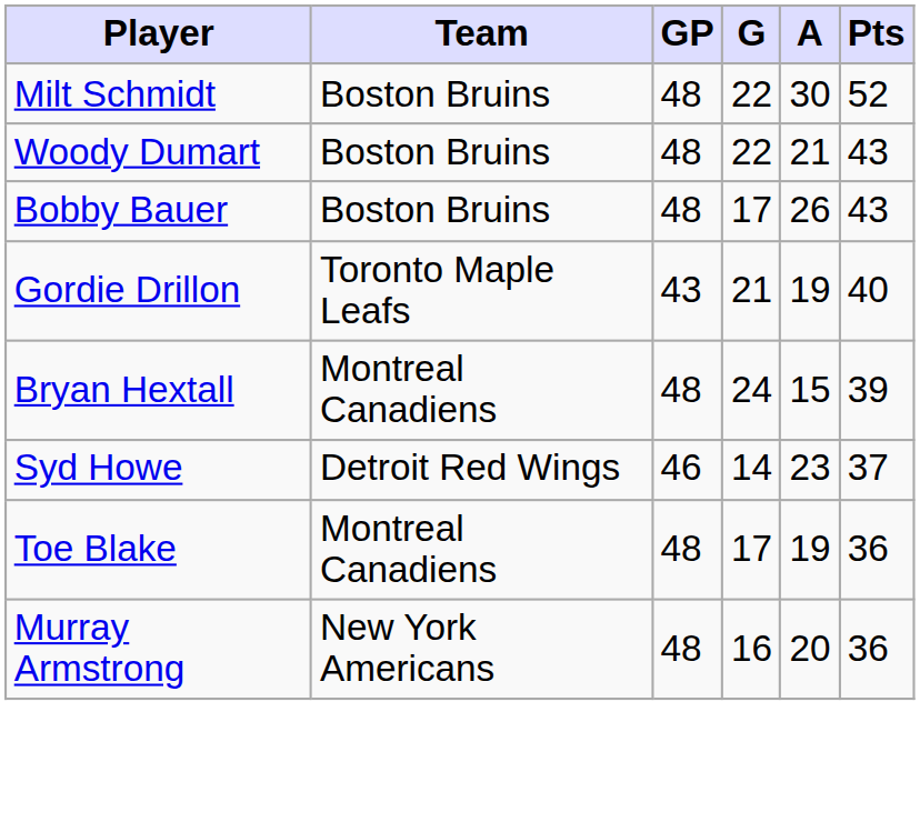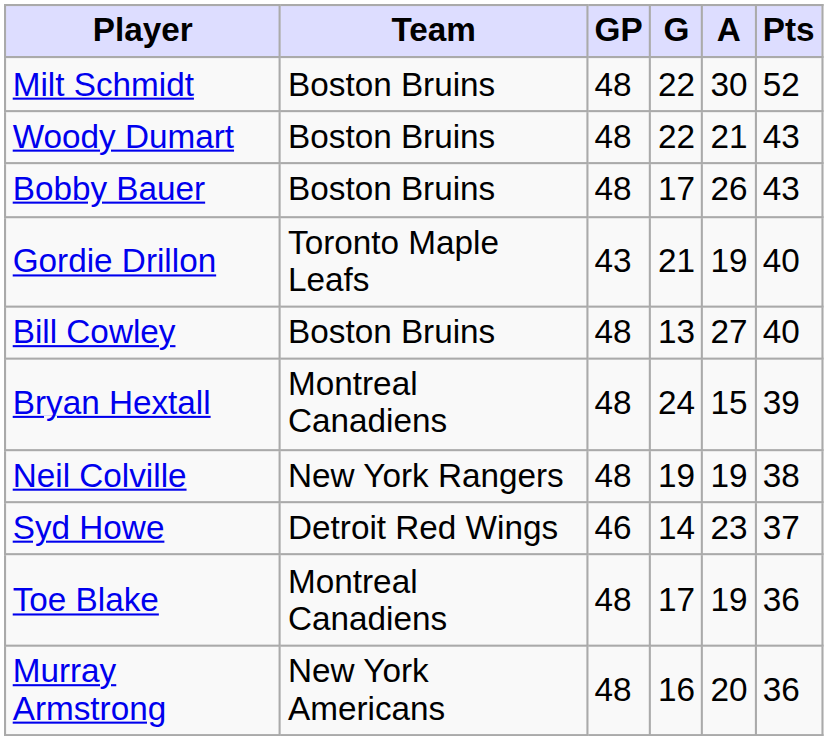+ row: Bill Cowley | Boston Bruins | 48 | 13 | 27 | 40
+ row: Neil Colville | New York Rangers | 48 | 19 | 19 | 38
